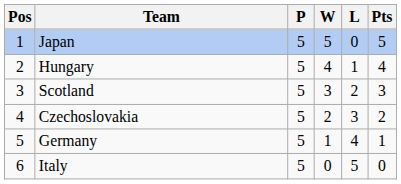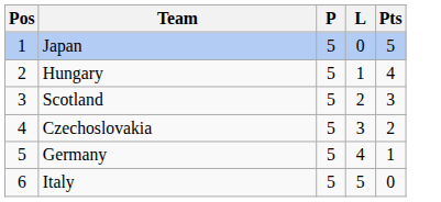- column: W | 5 | 4 | 3 | 2 | 1 | 0
